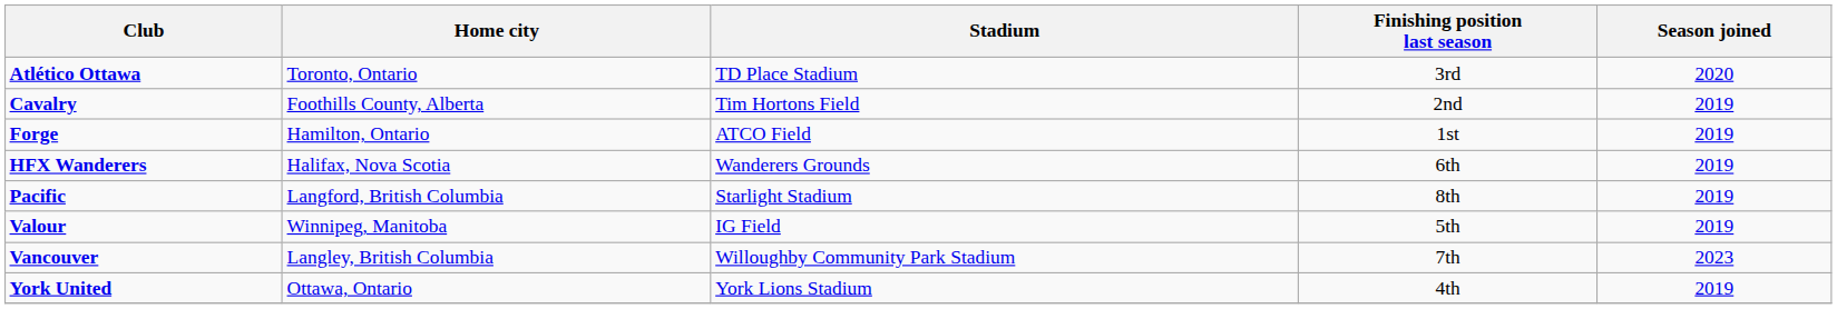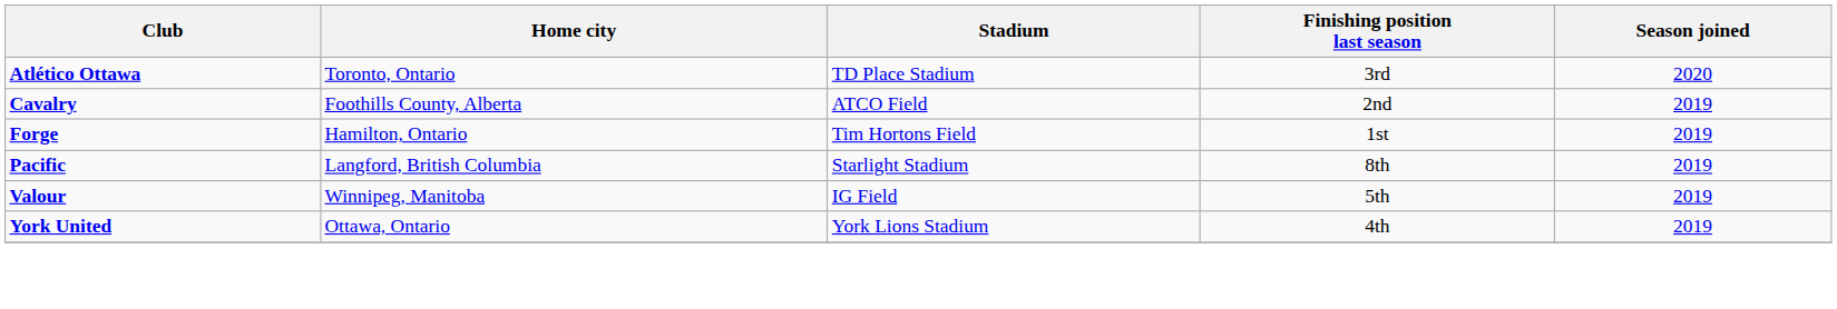Cavalry | Stadium: Tim Hortons Field -> ATCO Field
Forge | Stadium: ATCO Field -> Tim Hortons Field
- row: HFX Wanderers | Halifax, Nova Scotia | Wanderers Grounds | 6th | 2019
- row: Vancouver | Langley, British Columbia | Willoughby Community Park Stadium | 7th | 2023
